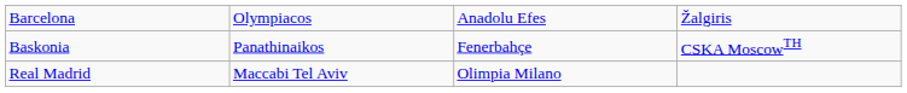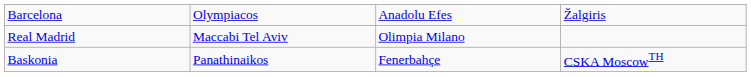rows swapped: Baskonia <-> Real Madrid
